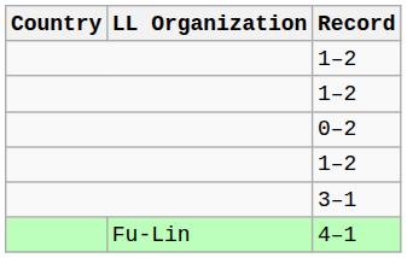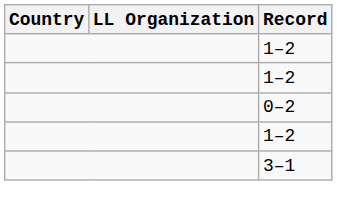- row: Fu-Lin | 4–1
